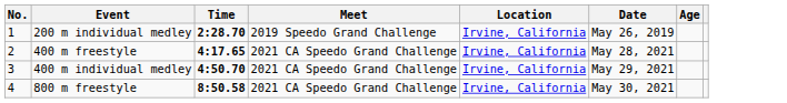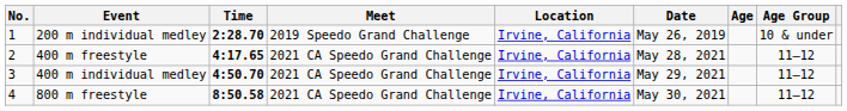+ column: Age Group | 10 & under | 11–12 | 11–12 | 11–12
